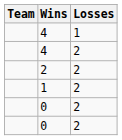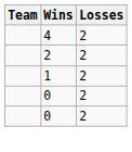- row: 4 | 1
